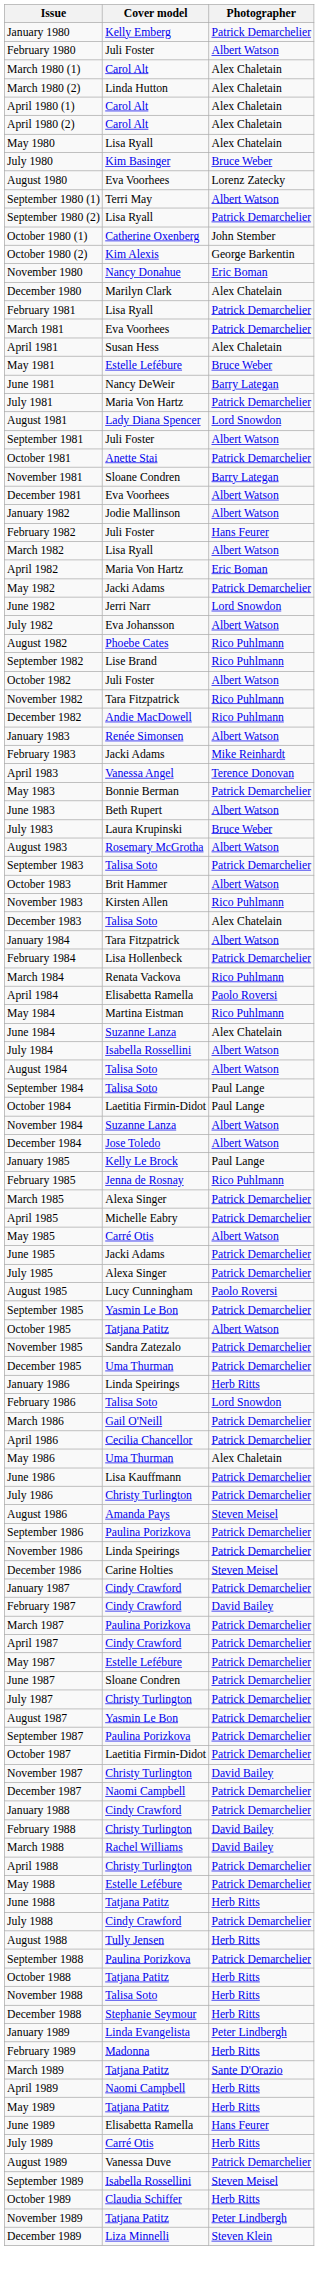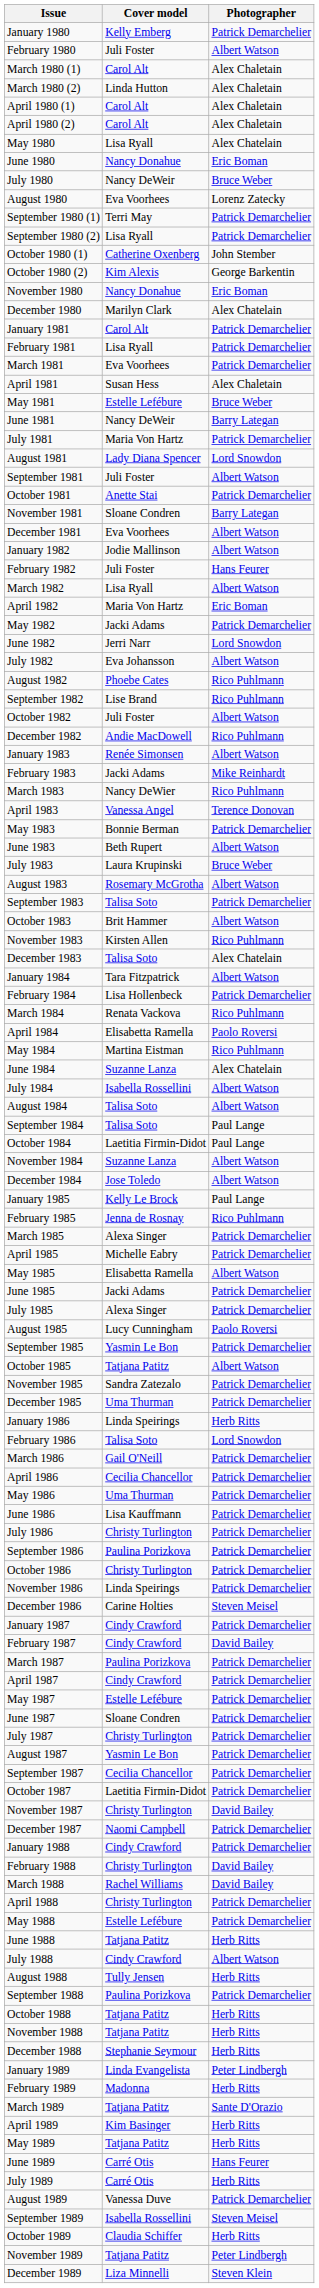+ row: June 1980 | Nancy Donahue | Eric Boman
July 1980 | Cover model: Kim Basinger -> Nancy DeWeir
September 1980 (1) | Photographer: Albert Watson -> Patrick Demarchelier
+ row: January 1981 | Carol Alt | Patrick Demarchelier
- row: November 1982 | Tara Fitzpatrick | Rico Puhlmann
+ row: March 1983 | Nancy DeWier | Rico Puhlmann
May 1985 | Cover model: Carré Otis -> Elisabetta Ramella
May 1986 | Photographer: Alex Chaletain -> Patrick Demarchelier
- row: August 1986 | Amanda Pays | Steven Meisel
+ row: October 1986 | Christy Turlington | Patrick Demarchelier
September 1987 | Cover model: Paulina Porizkova -> Cecilia Chancellor
July 1988 | Photographer: Patrick Demarchelier -> Albert Watson
November 1988 | Cover model: Talisa Soto -> Tatjana Patitz
April 1989 | Cover model: Naomi Campbell -> Kim Basinger
June 1989 | Cover model: Elisabetta Ramella -> Carré Otis
